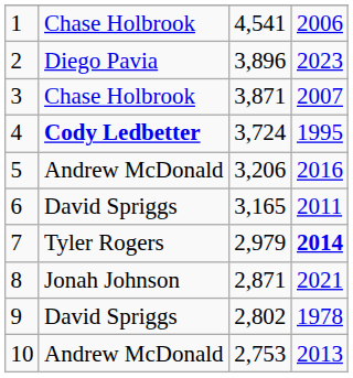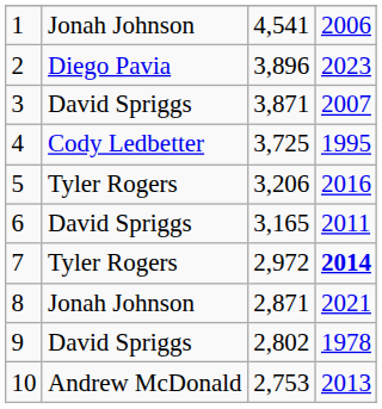1 | column 2: Chase Holbrook -> Jonah Johnson
3 | column 2: Chase Holbrook -> David Spriggs
4 | column 2: bold -> normal
4 | column 3: 3,724 -> 3,725
5 | column 2: Andrew McDonald -> Tyler Rogers
7 | column 3: 2,979 -> 2,972
